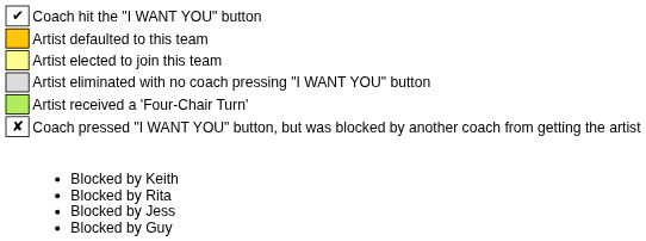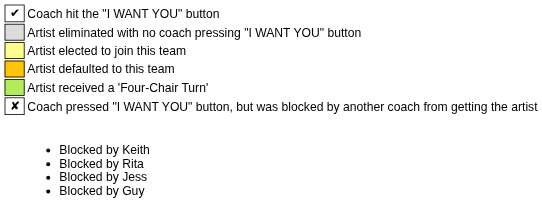rows swapped: Artist defaulted to this team <-> Artist eliminated with no coach pressing "I WANT YOU" button
